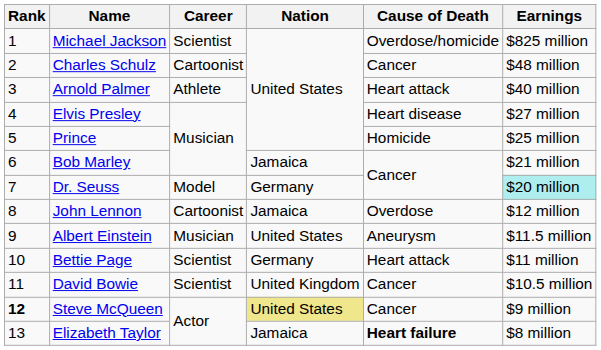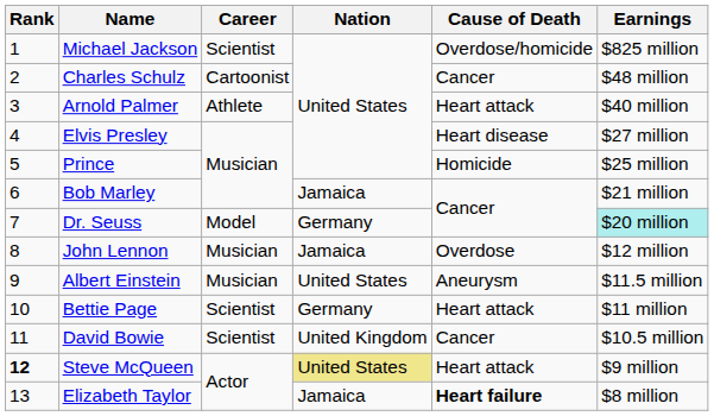John Lennon | Career: Cartoonist -> Musician
Steve McQueen | Cause of Death: Cancer -> Heart attack
